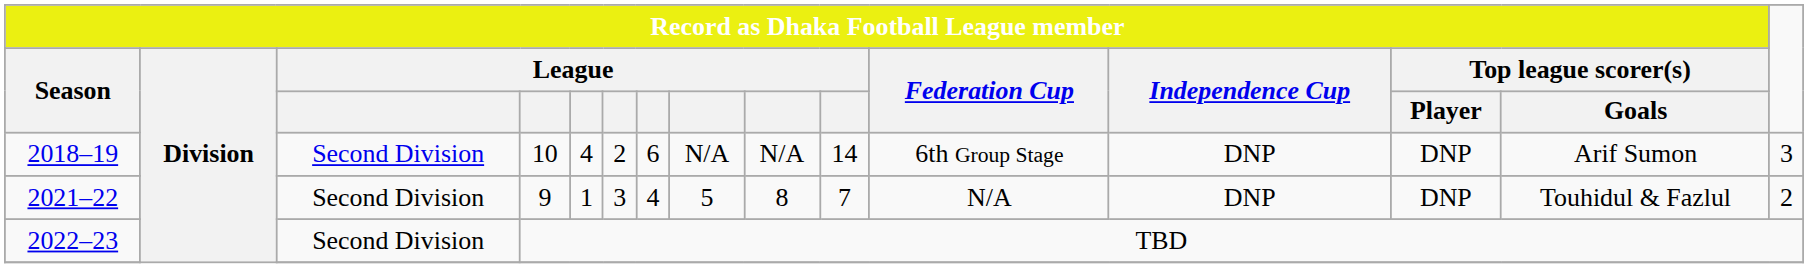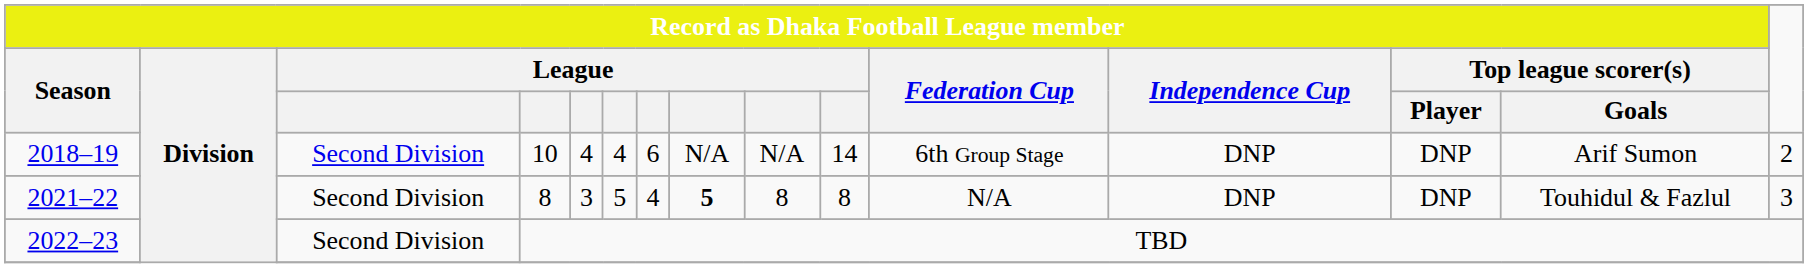2018–19 | column 6: 2 -> 4
2018–19 | column 15: 3 -> 2
2021–22 | column 4: 9 -> 8
2021–22 | column 5: 1 -> 3
2021–22 | column 6: 3 -> 5
2021–22 | column 8: normal -> bold
2021–22 | column 10: 7 -> 8
2021–22 | column 15: 2 -> 3
